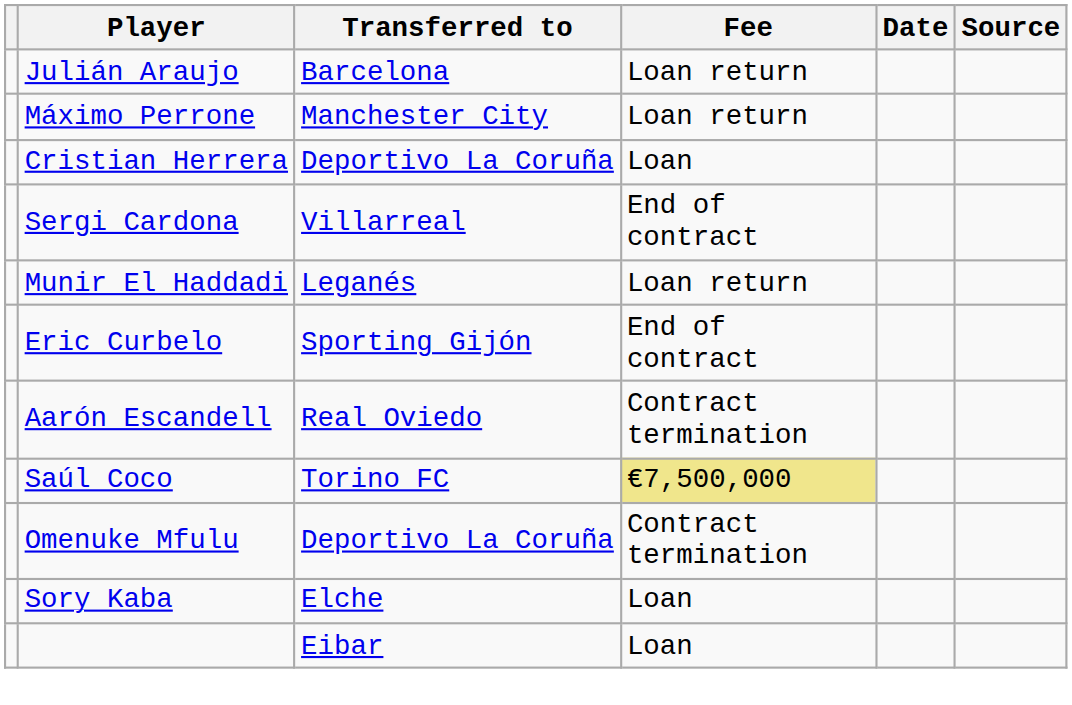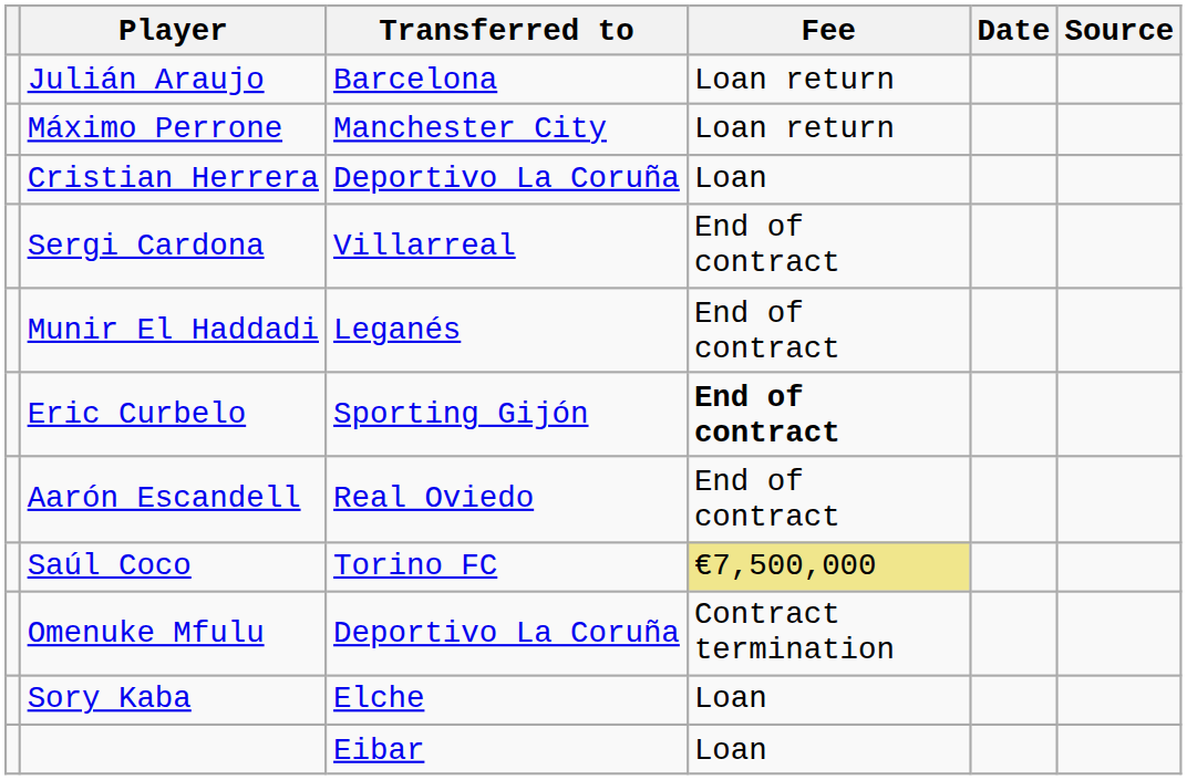Munir El Haddadi | Fee: Loan return -> End of contract
Eric Curbelo | Fee: normal -> bold
Aarón Escandell | Fee: Contract termination -> End of contract
